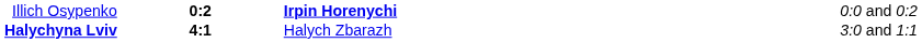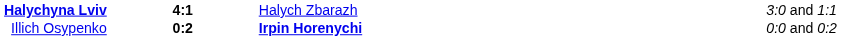rows swapped: Halychyna Lviv <-> Illich Osypenko
